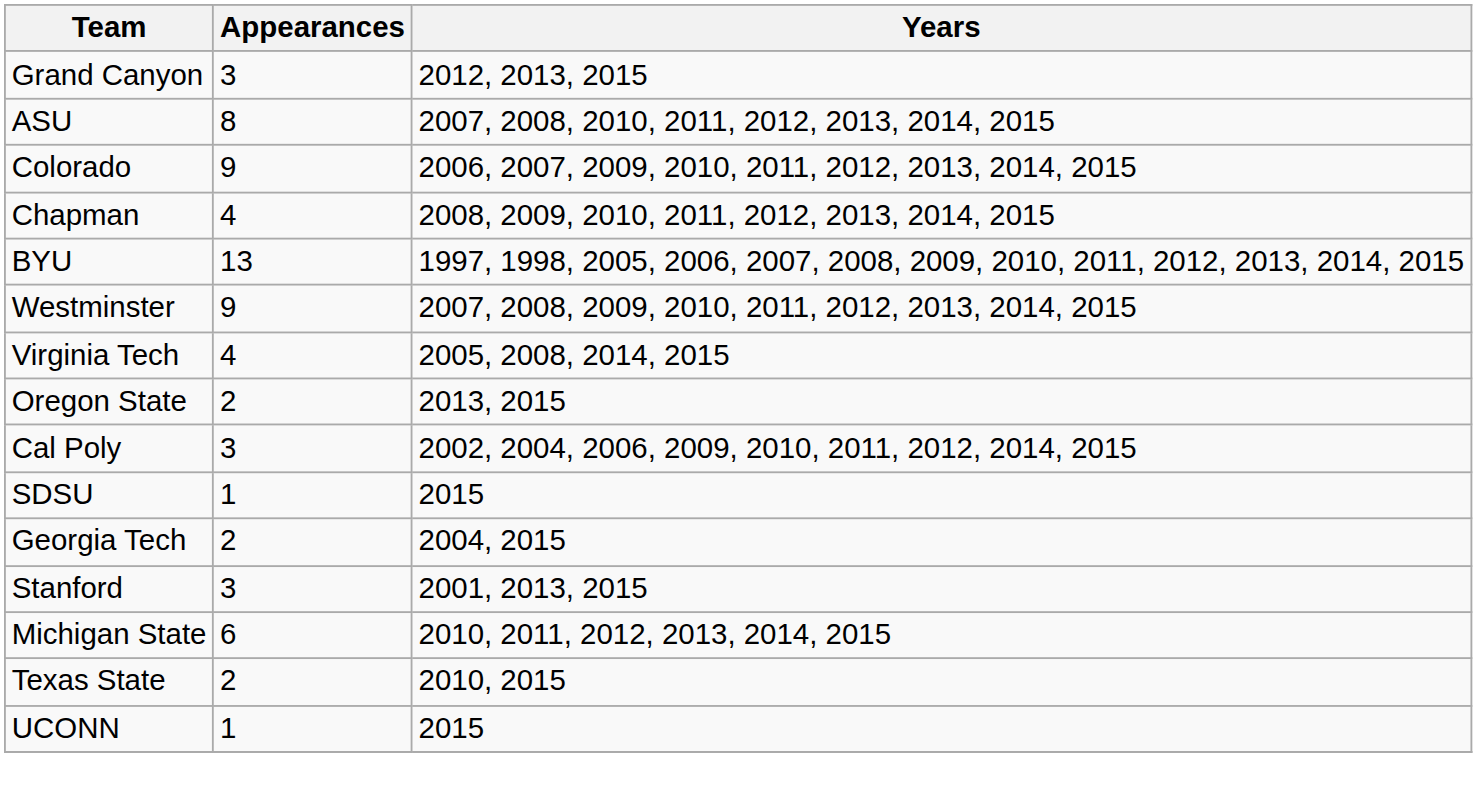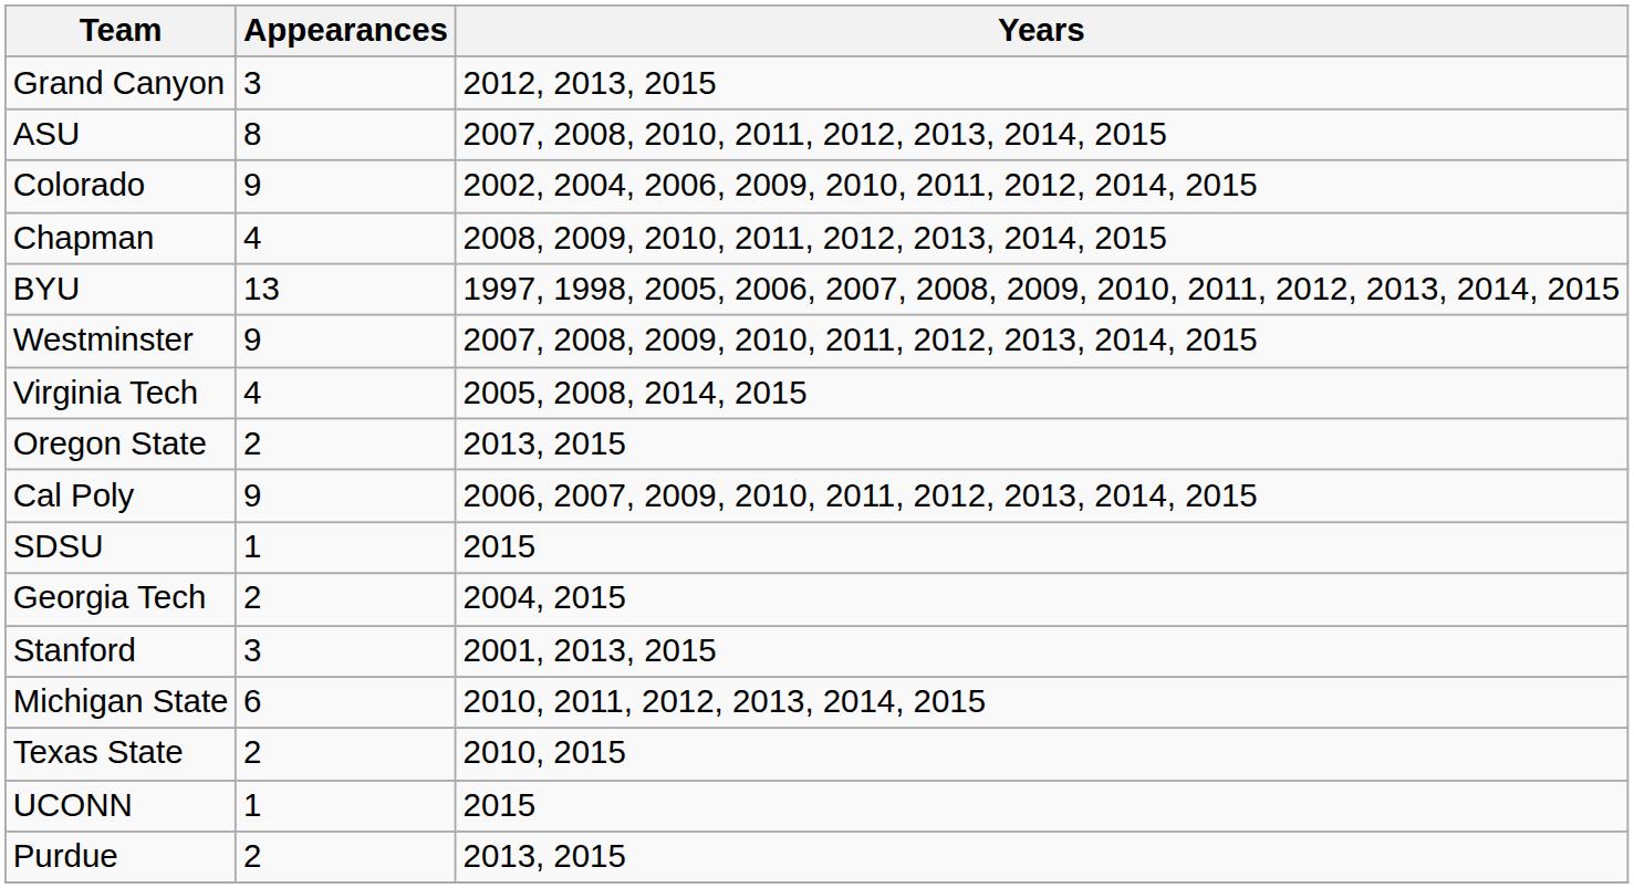Colorado | Years: 2006, 2007, 2009, 2010, 2011, 2012, 2013, 2014, 2015 -> 2002, 2004, 2006, 2009, 2010, 2011, 2012, 2014, 2015
Cal Poly | Appearances: 3 -> 9
Cal Poly | Years: 2002, 2004, 2006, 2009, 2010, 2011, 2012, 2014, 2015 -> 2006, 2007, 2009, 2010, 2011, 2012, 2013, 2014, 2015
+ row: Purdue | 2 | 2013, 2015
